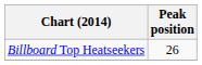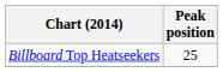Billboard Top Heatseekers | Peak position: 26 -> 25
